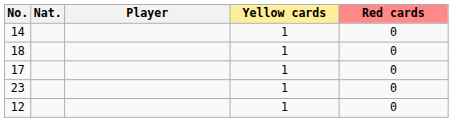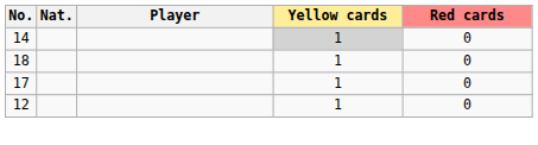14 | Yellow cards: no background -> lightgrey background
- row: 23 | 1 | 0
